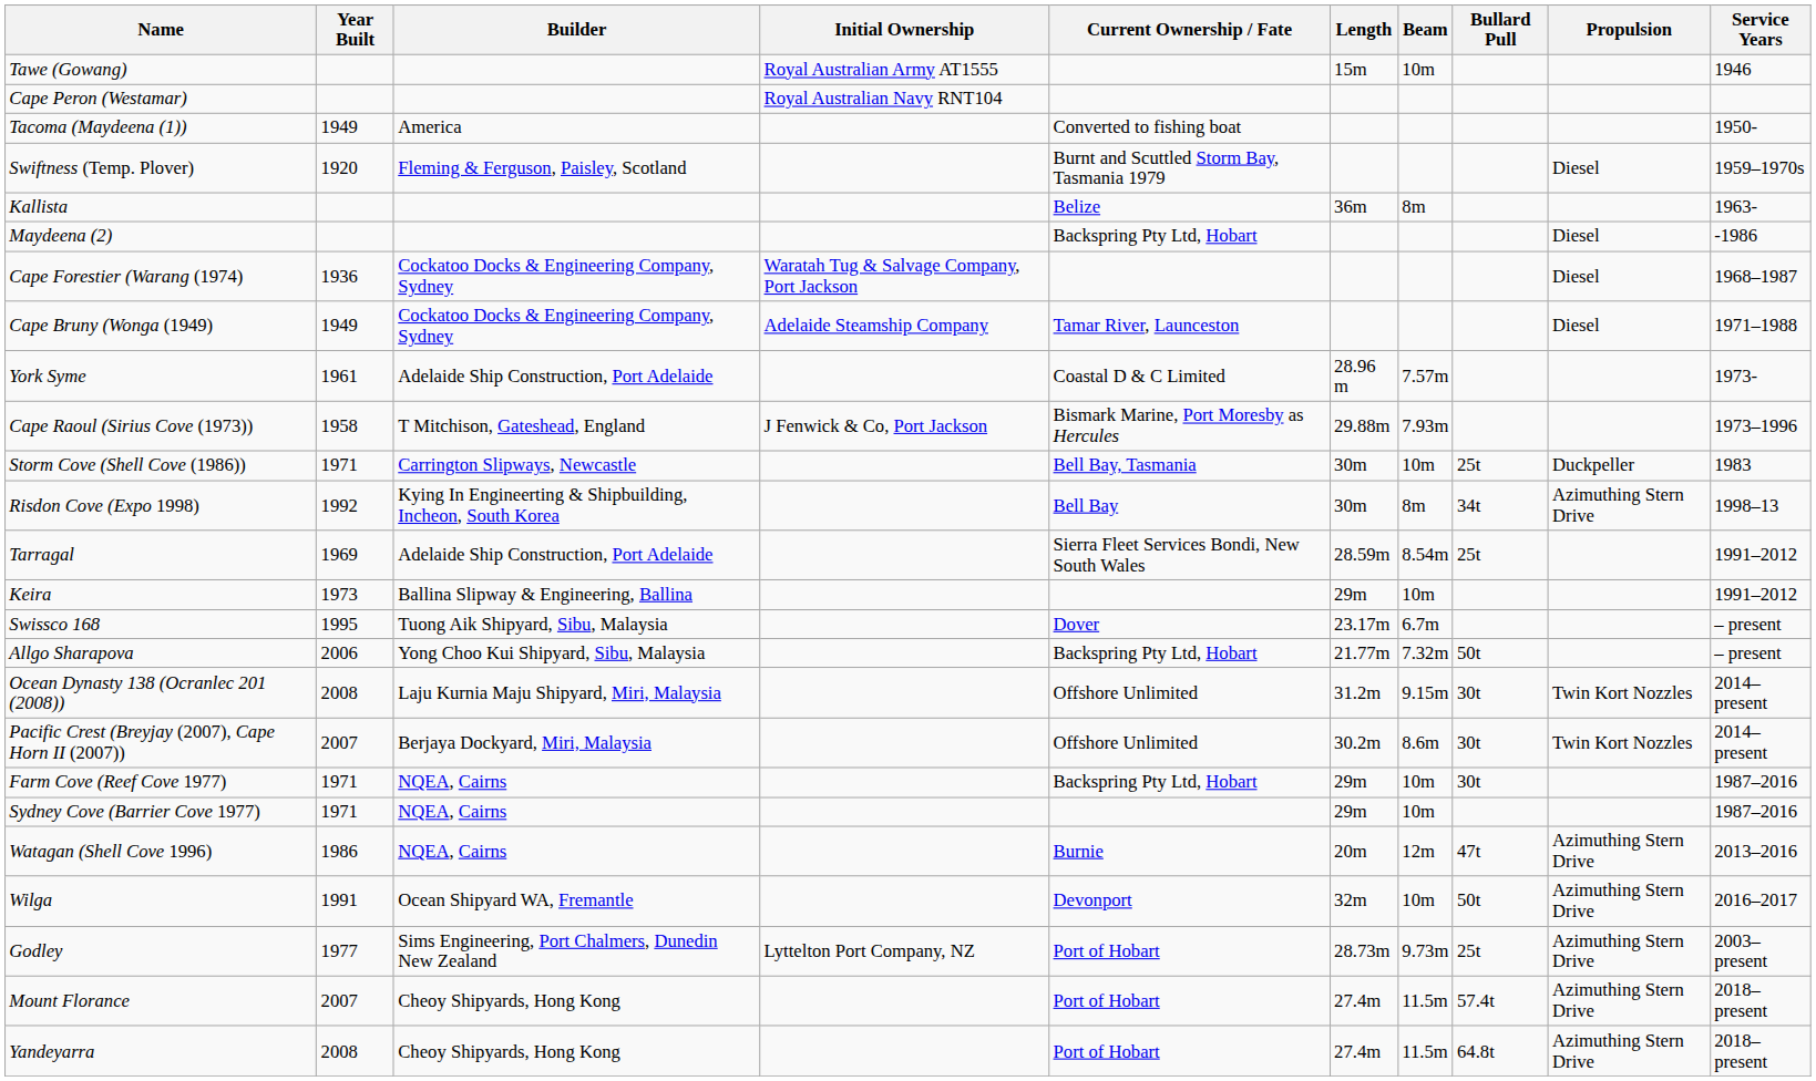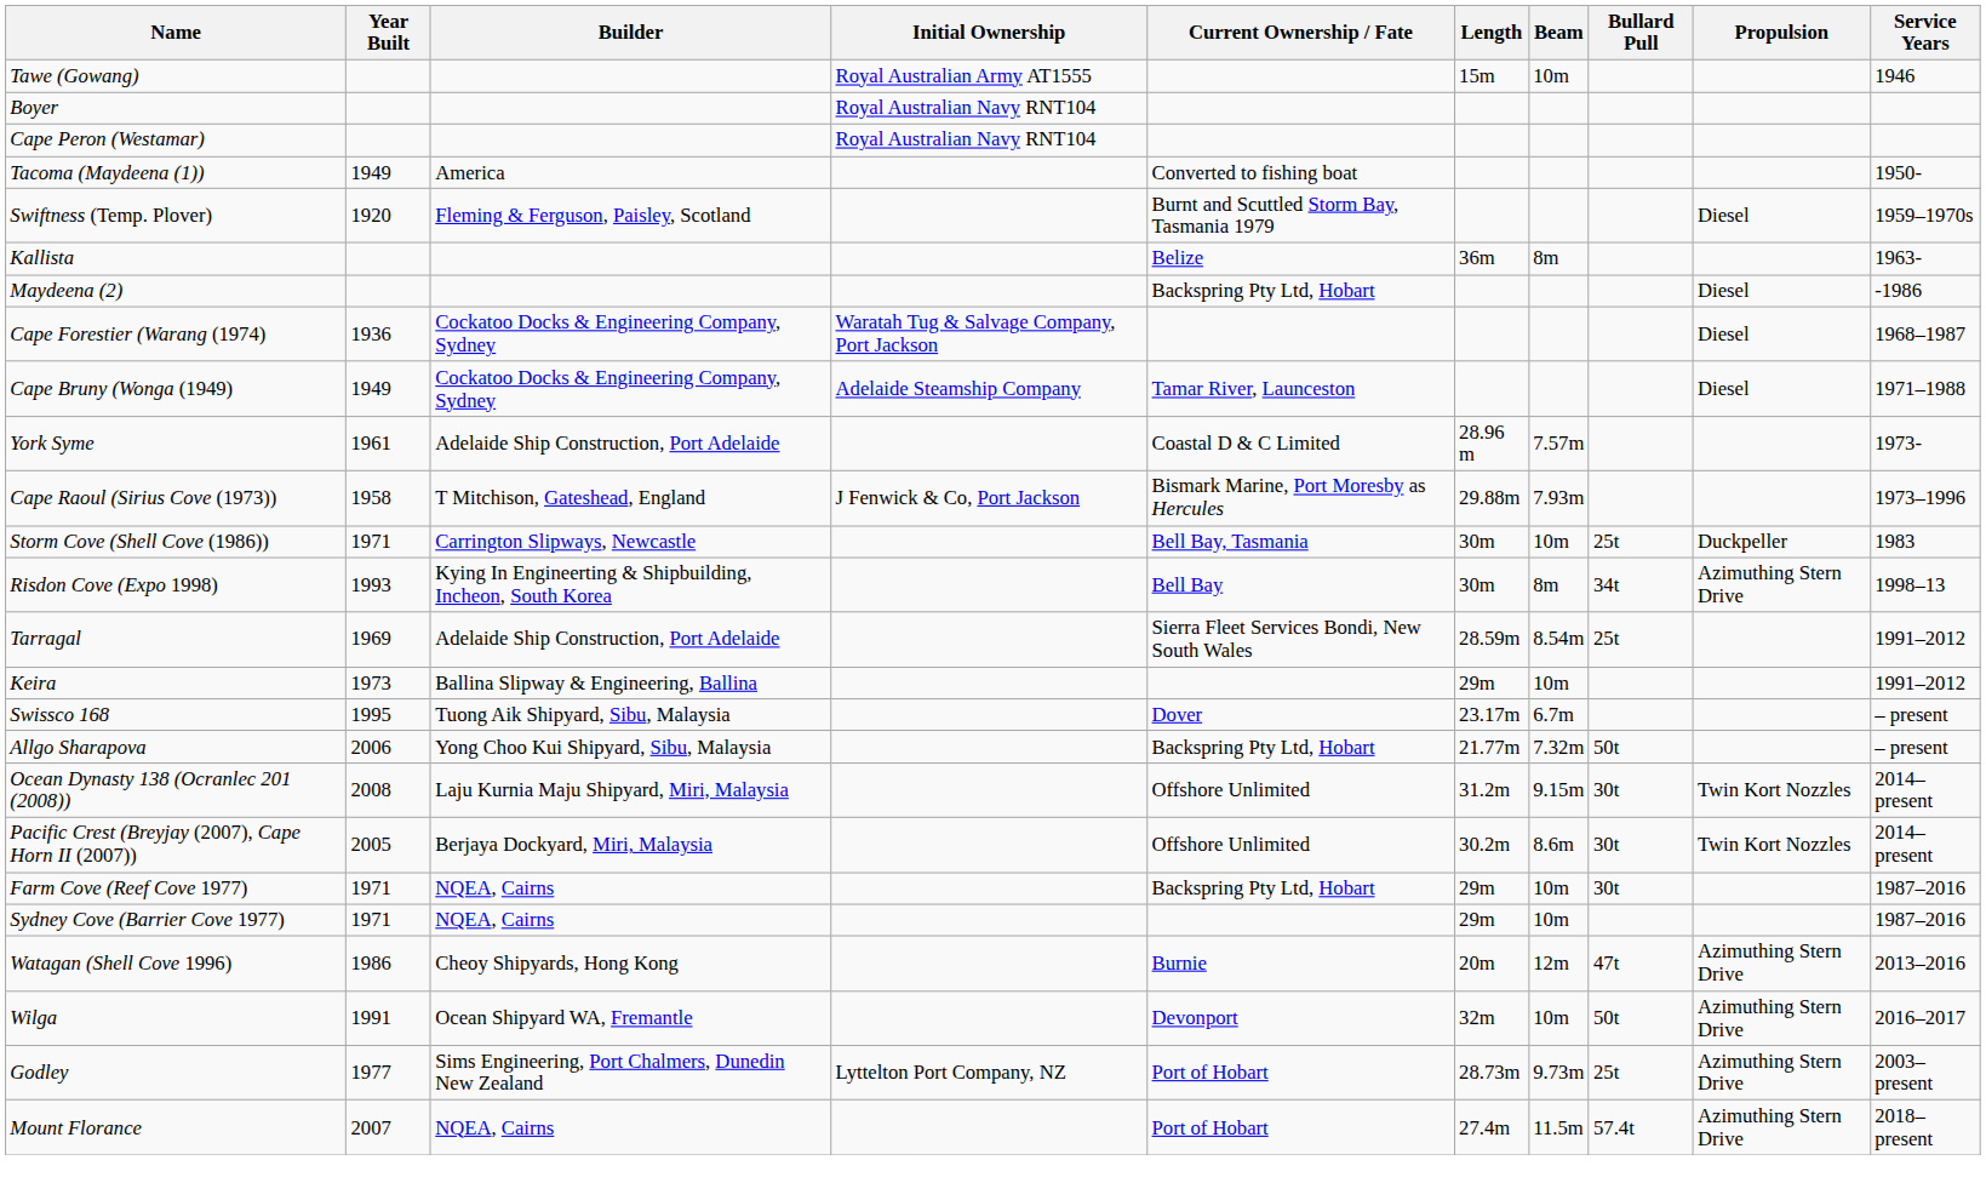+ row: Boyer | Royal Australian Navy RNT104
Risdon Cove (Expo 1998) | Year Built: 1992 -> 1993
Pacific Crest (Breyjay (2007), Cape Horn II (2007)) | Year Built: 2007 -> 2005
Watagan (Shell Cove 1996) | Builder: NQEA, Cairns -> Cheoy Shipyards, Hong Kong
Mount Florance | Builder: Cheoy Shipyards, Hong Kong -> NQEA, Cairns
- row: Yandeyarra | 2008 | Cheoy Shipyards, Hong Kong | Port of Hobart | 27.4m | 11.5m | 64.8t | Azimuthing Stern Drive | 2018–present
